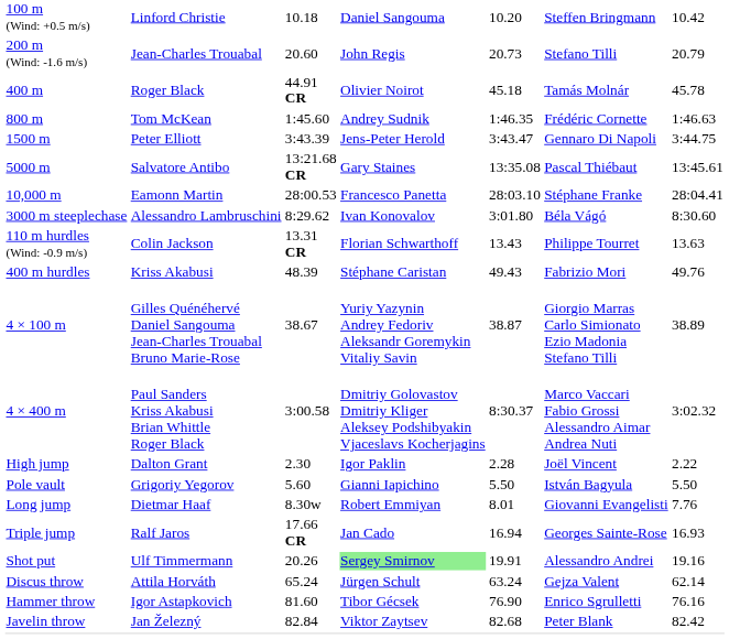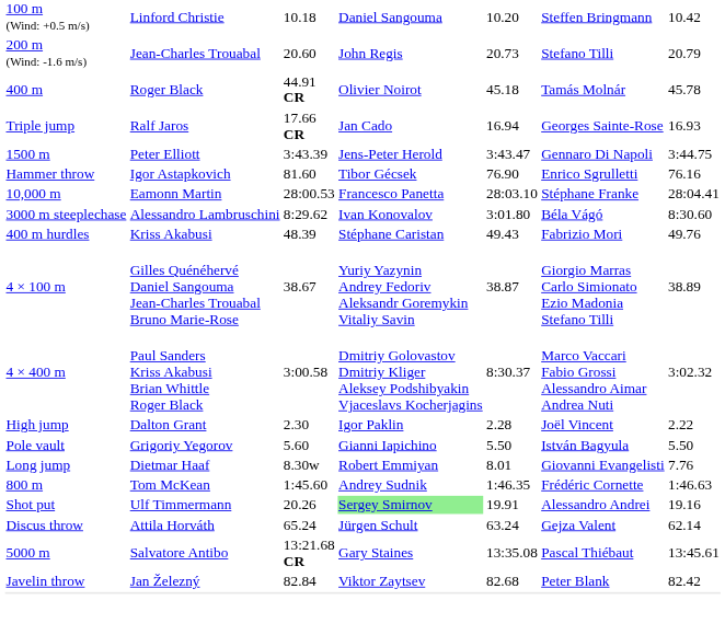rows swapped: 800 m <-> Triple jump
rows swapped: 5000 m <-> Hammer throw
- row: 110 m hurdles (Wind: -0.9 m/s) | Colin Jackson | 13.31 CR | Florian Schwarthoff | 13.43 | Philippe Tourret | 13.63
